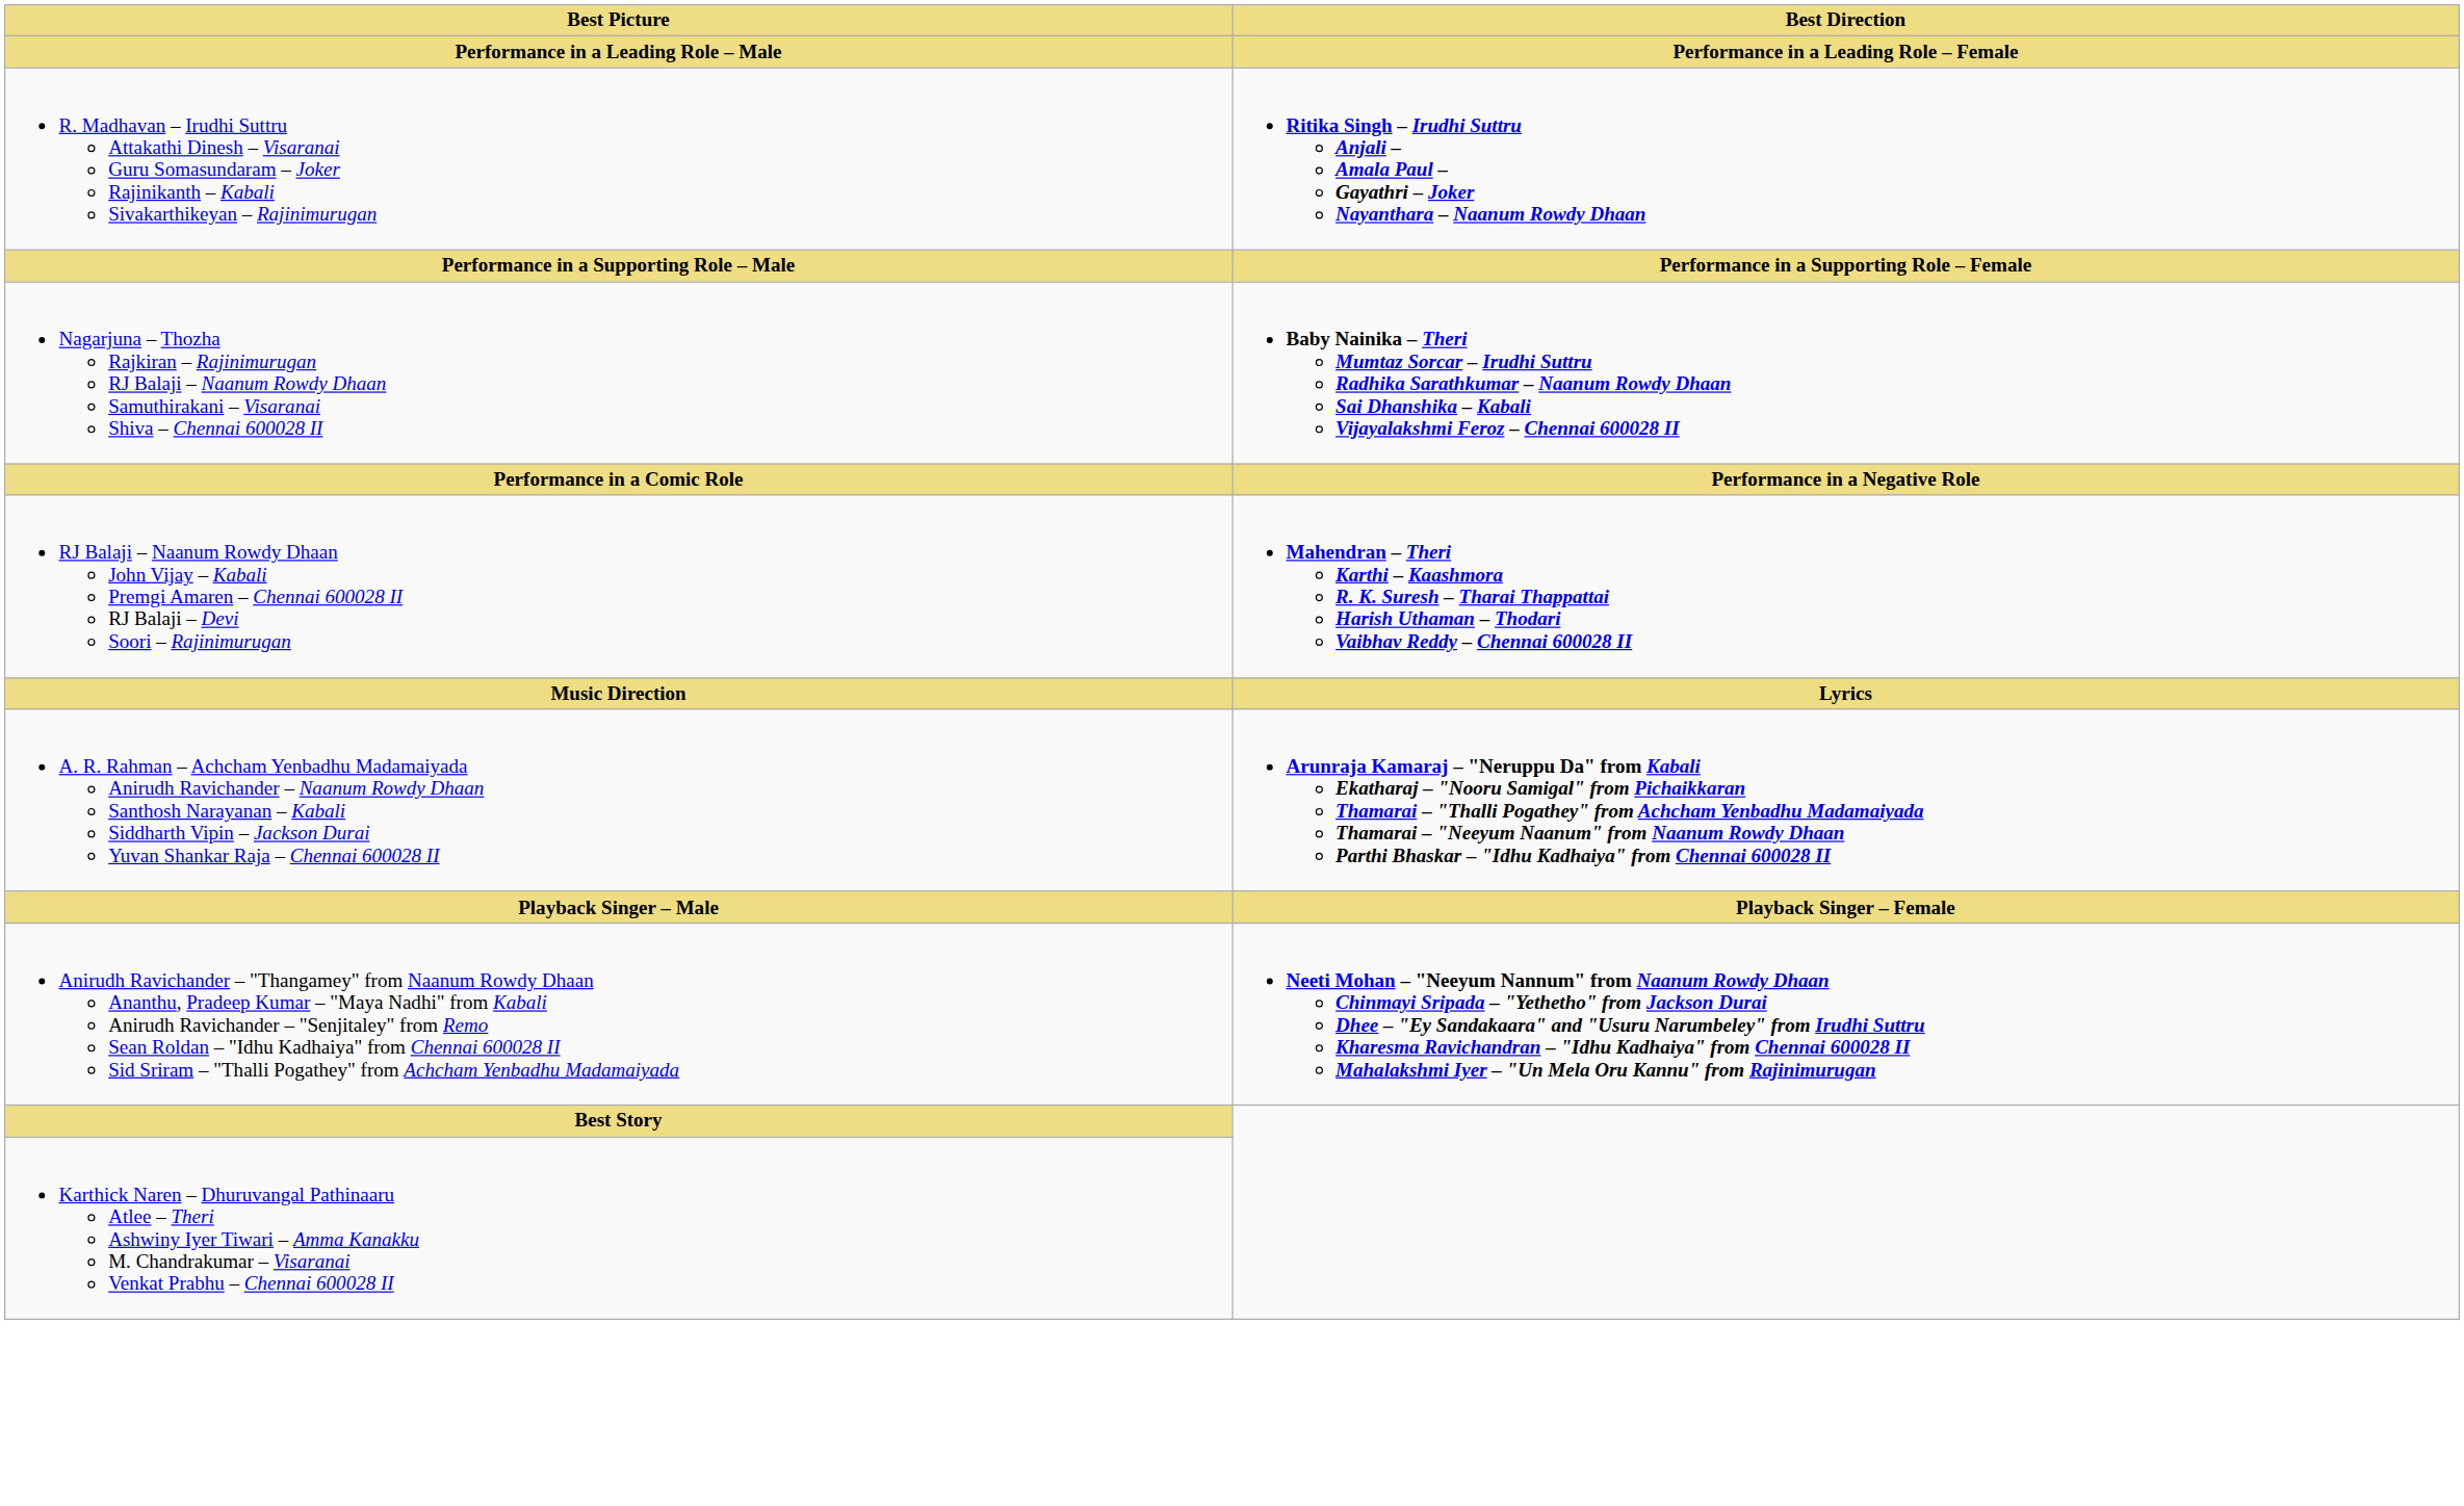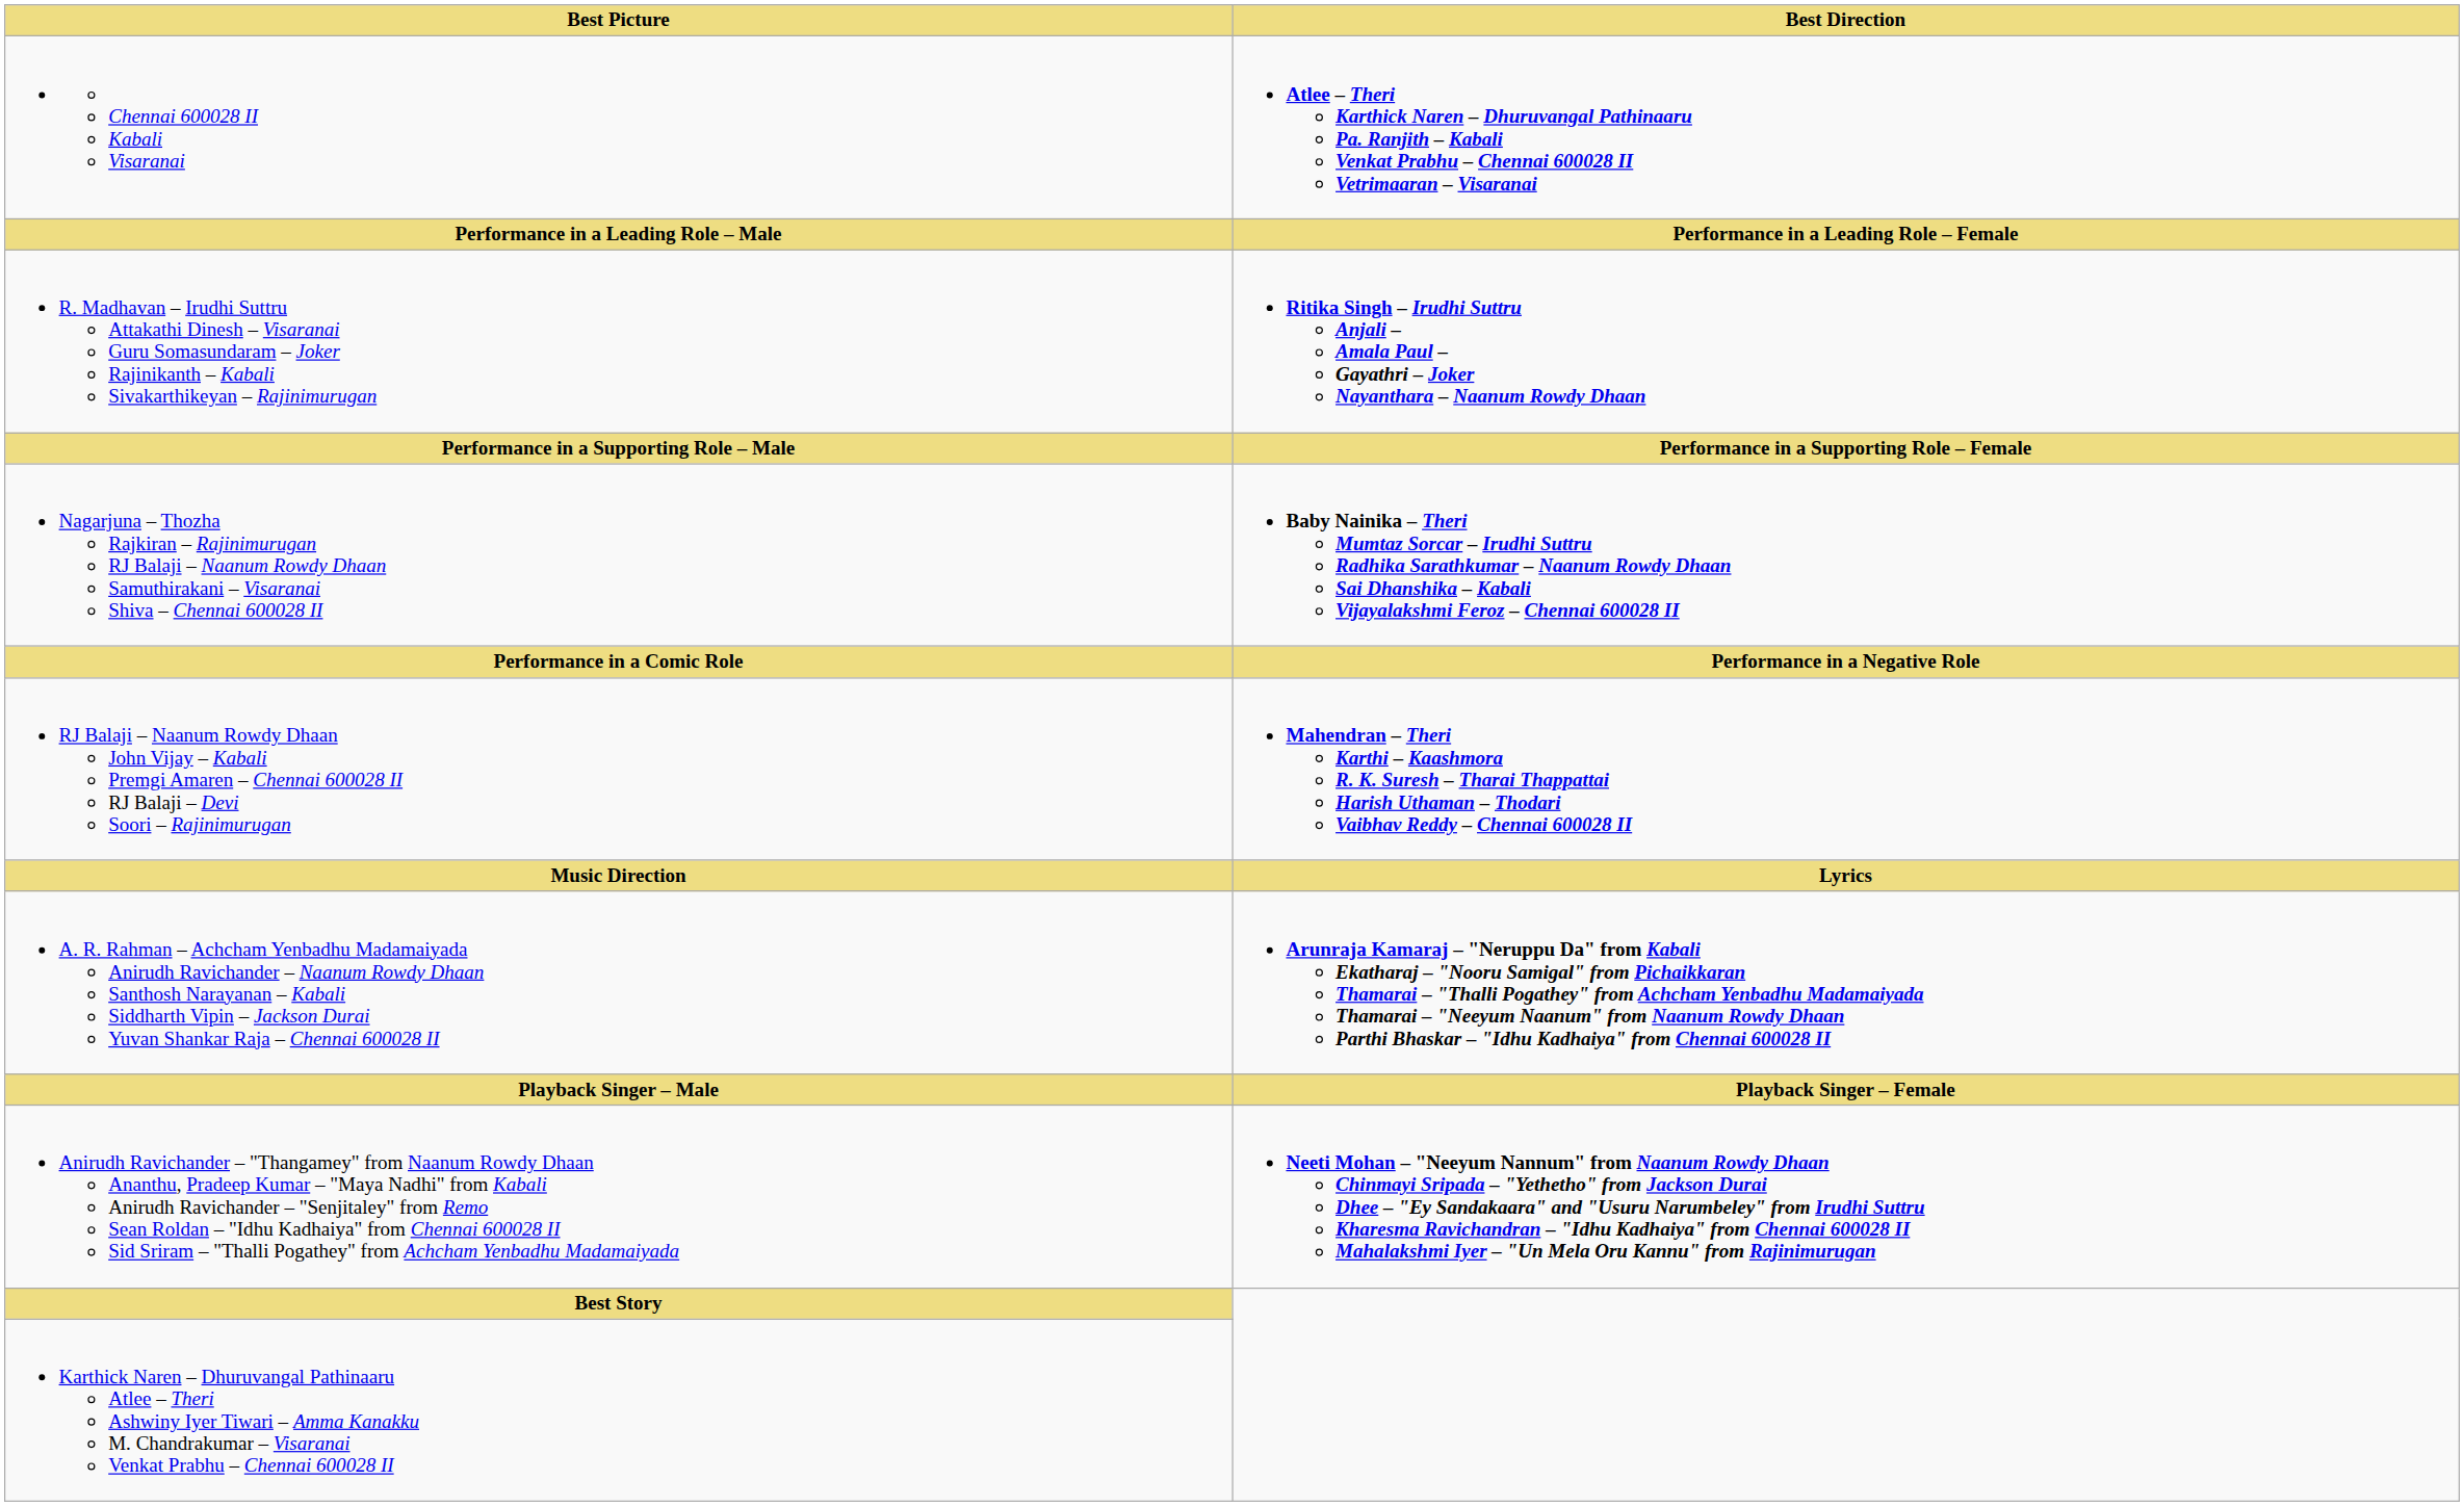+ row: Chennai 600028 II Kabali Visaranai | Atlee – Theri Karthick Naren – Dhuruvangal Pathinaaru Pa. Ranjith – Kabali Venkat Prabhu – Chennai 600028 II Vetrimaaran – Visaranai
